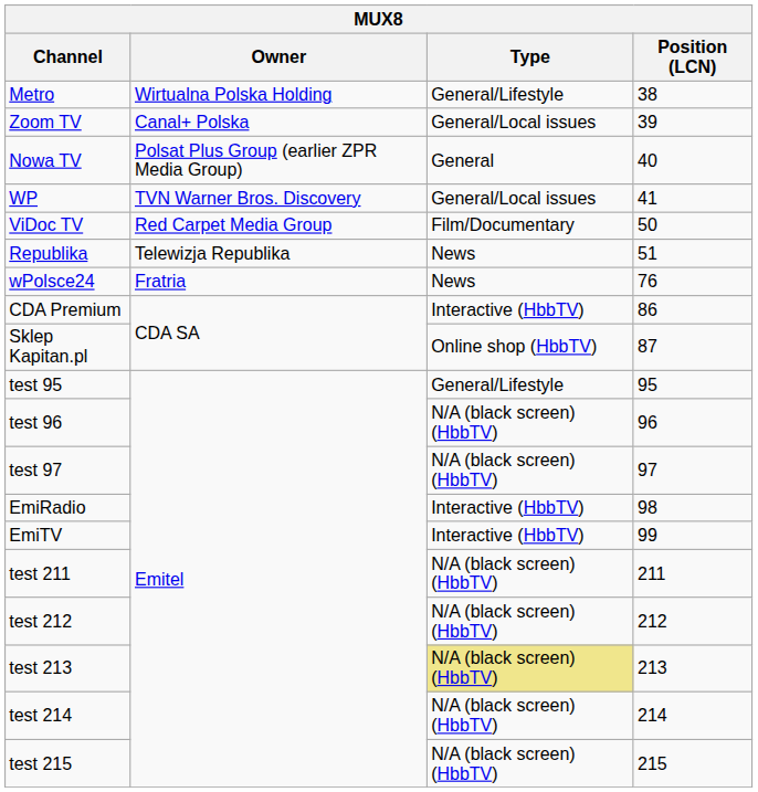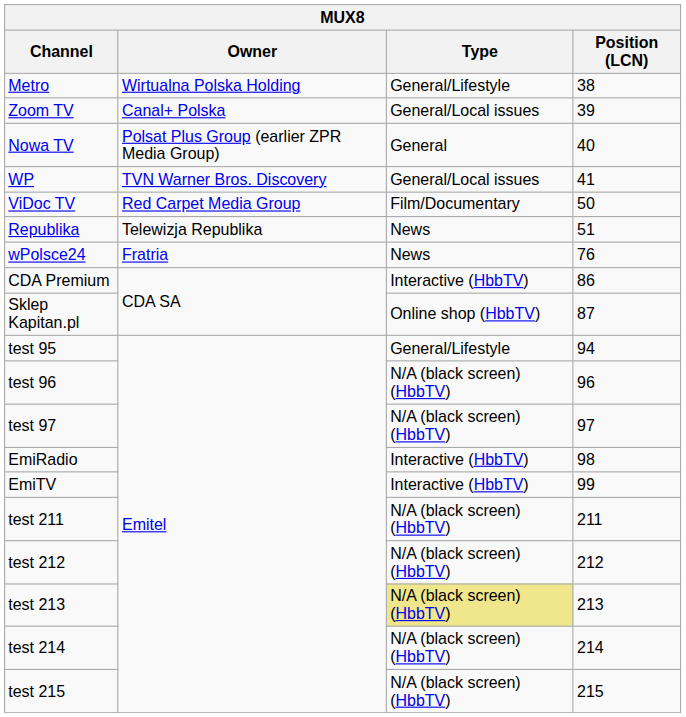test 95 | Position (LCN): 95 -> 94
